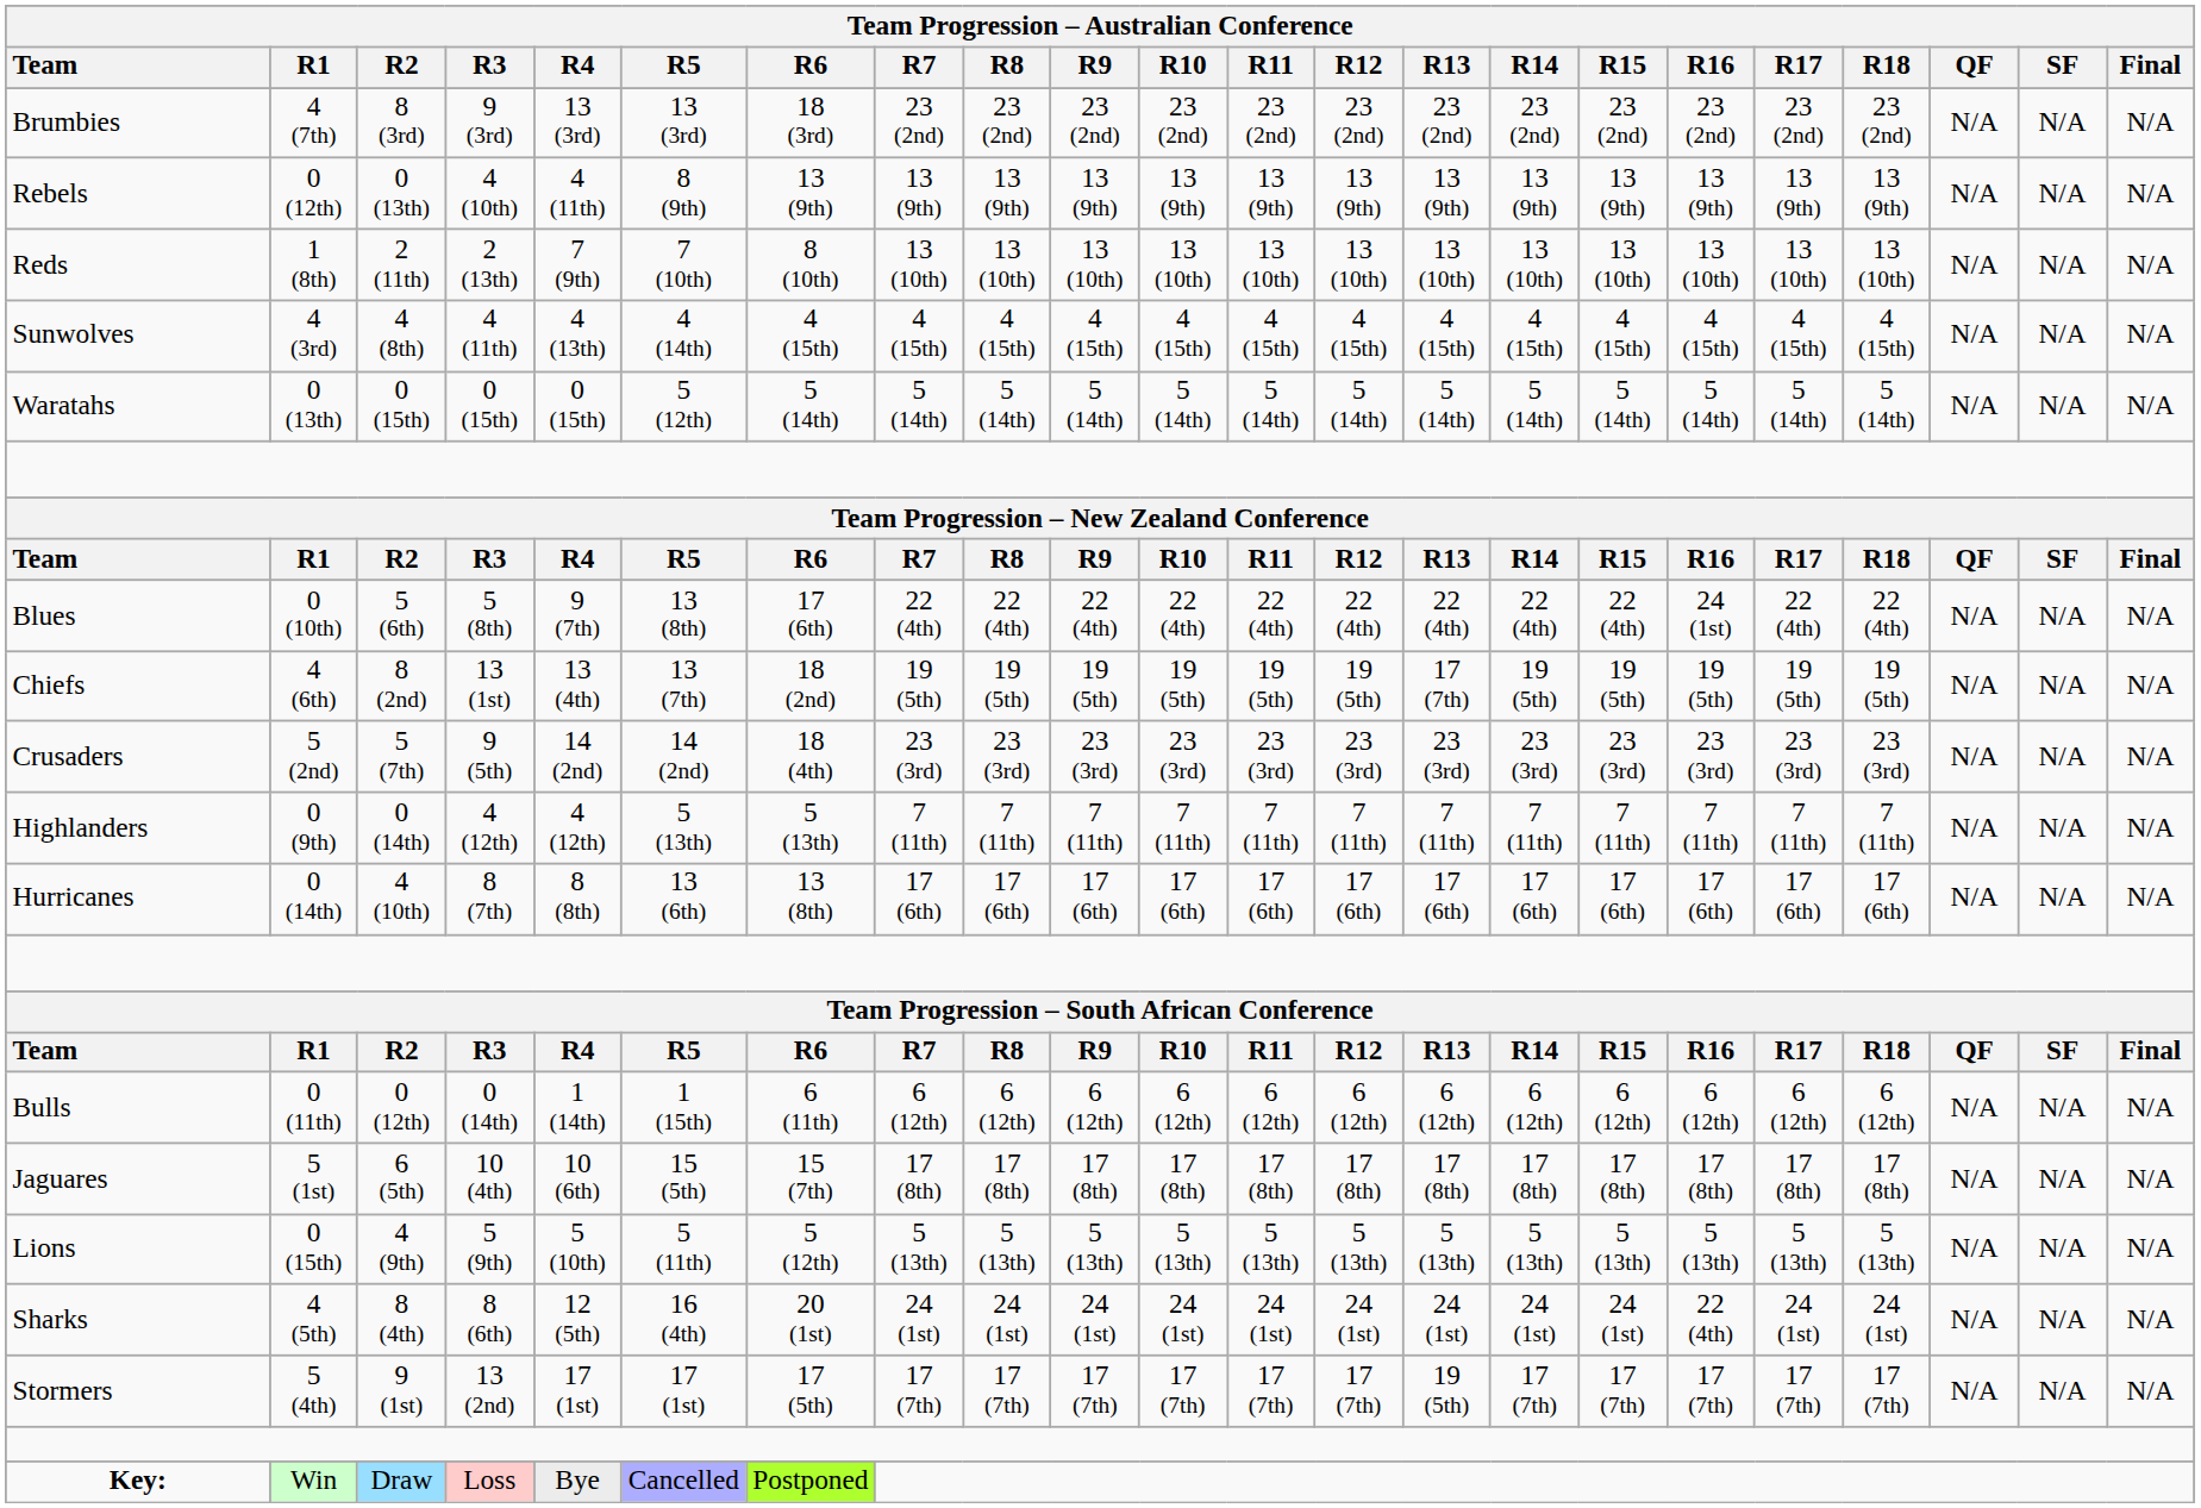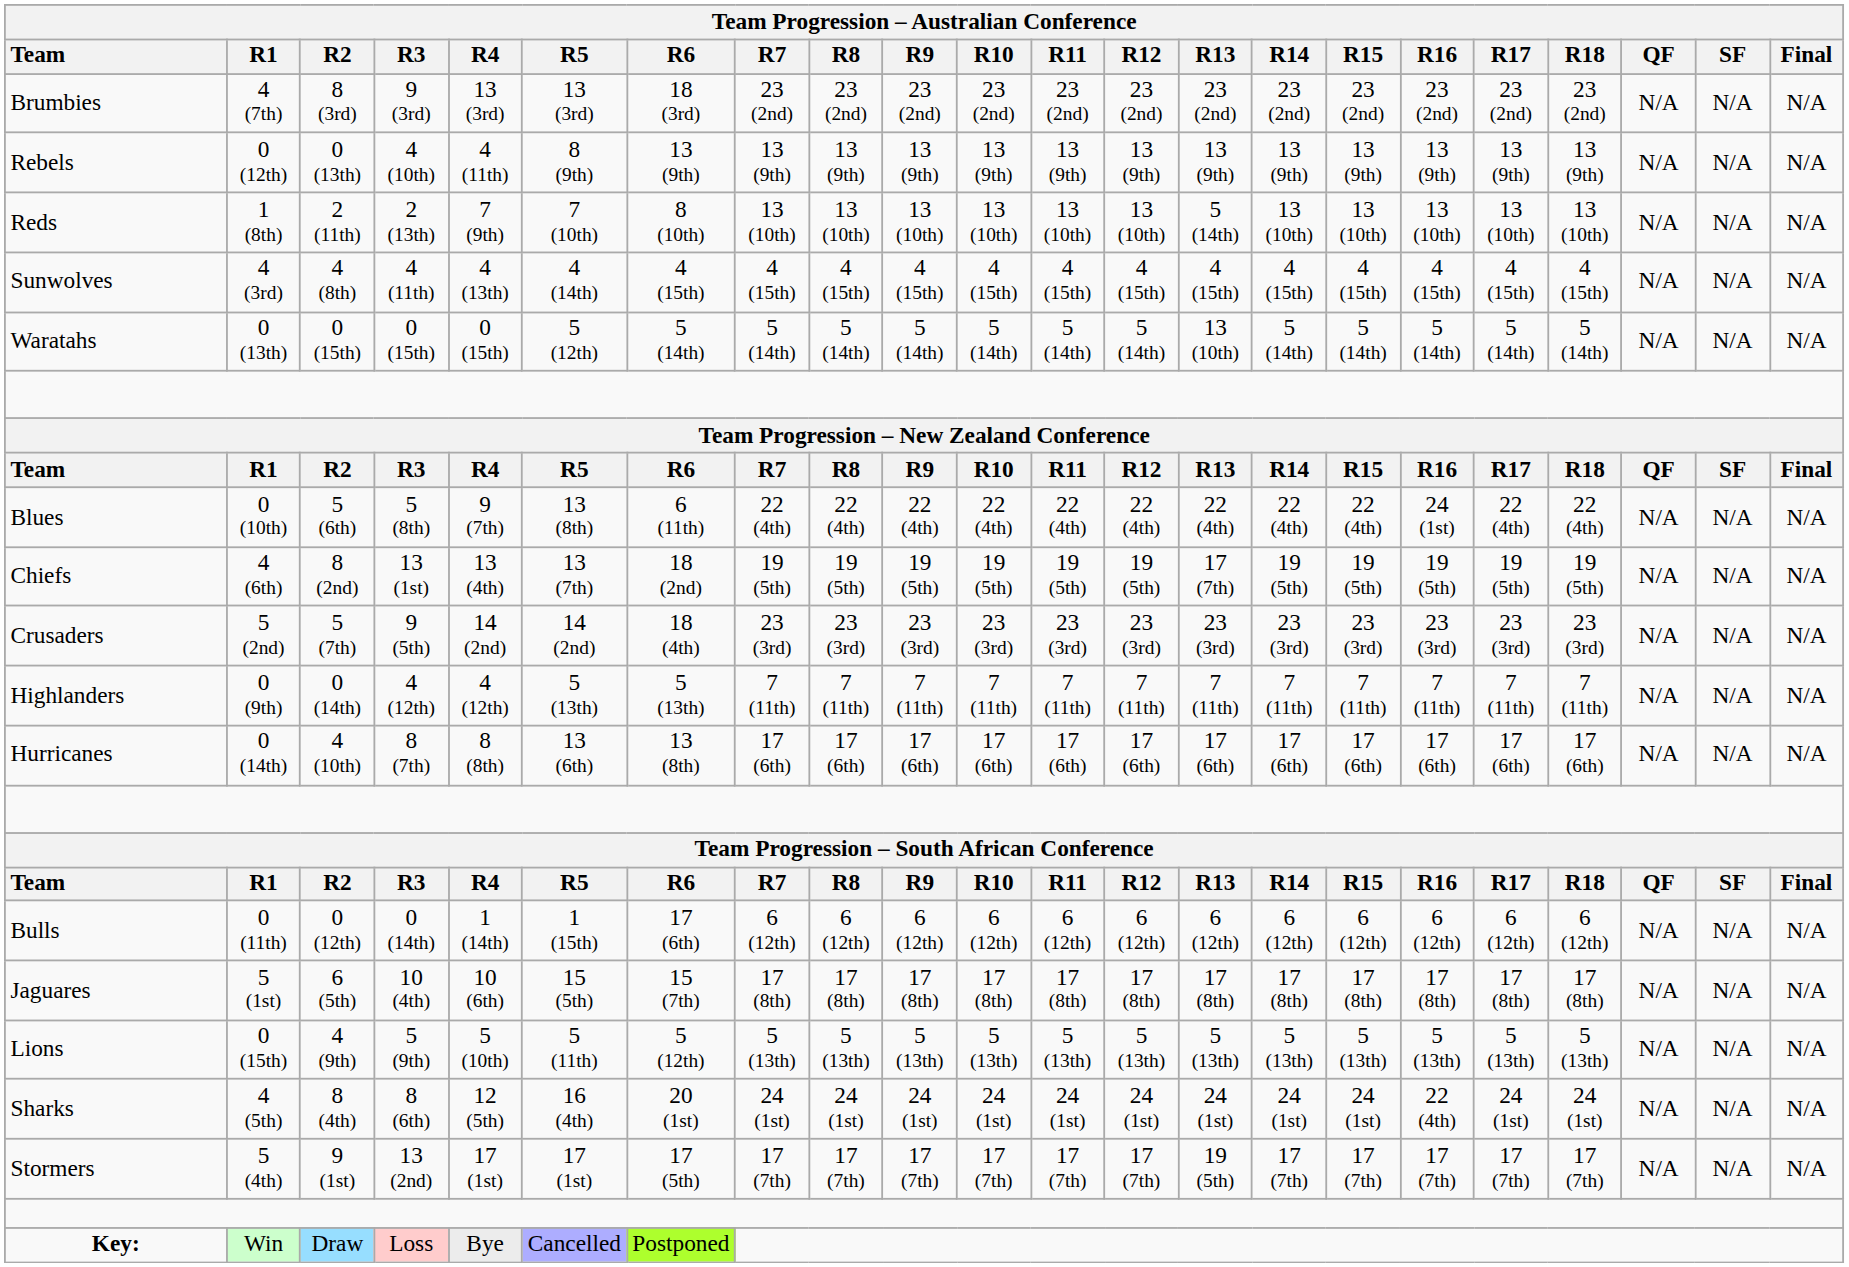Reds | Team Progression – Australian Conference / R13: 13 (10th) -> 5 (14th)
Waratahs | Team Progression – Australian Conference / R13: 5 (14th) -> 13 (10th)
Blues | Team Progression – Australian Conference / R6: 17 (6th) -> 6 (11th)
Bulls | Team Progression – Australian Conference / R6: 6 (11th) -> 17 (6th)
